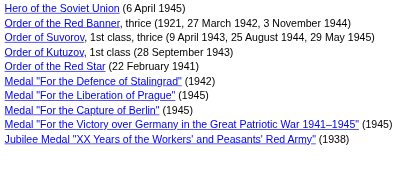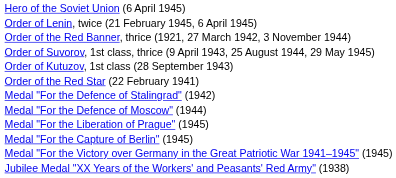+ row: Order of Lenin, twice (21 February 1945, 6 April 1945)
+ row: Medal "For the Defence of Moscow" (1944)
